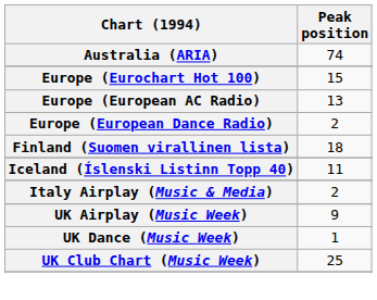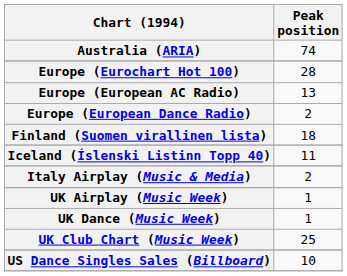Europe (Eurochart Hot 100) | Peak position: 15 -> 28
UK Airplay (Music Week) | Peak position: 9 -> 1
+ row: US Dance Singles Sales (Billboard) | 10
